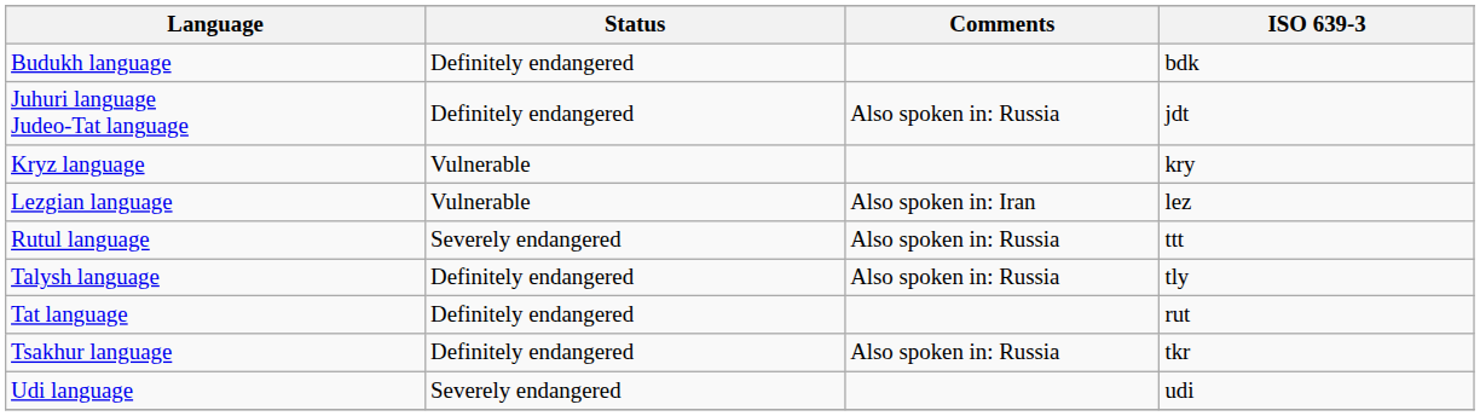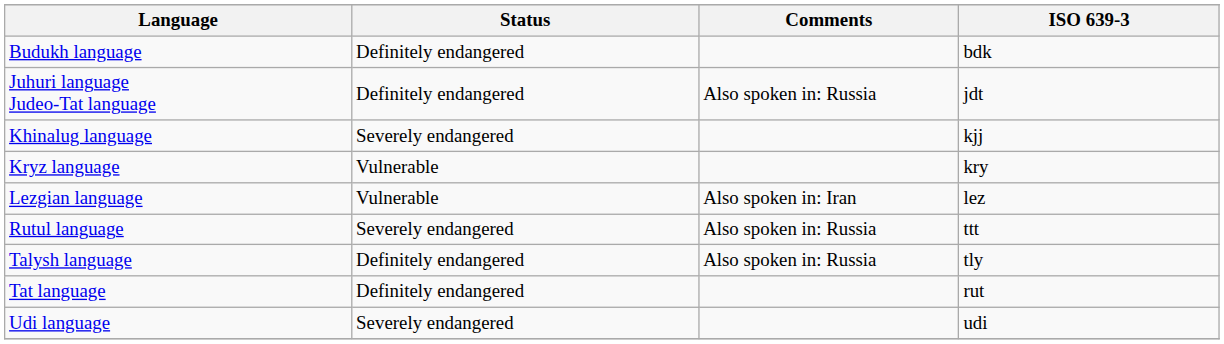+ row: Khinalug language | Severely endangered | kjj
- row: Tsakhur language | Definitely endangered | Also spoken in: Russia | tkr
